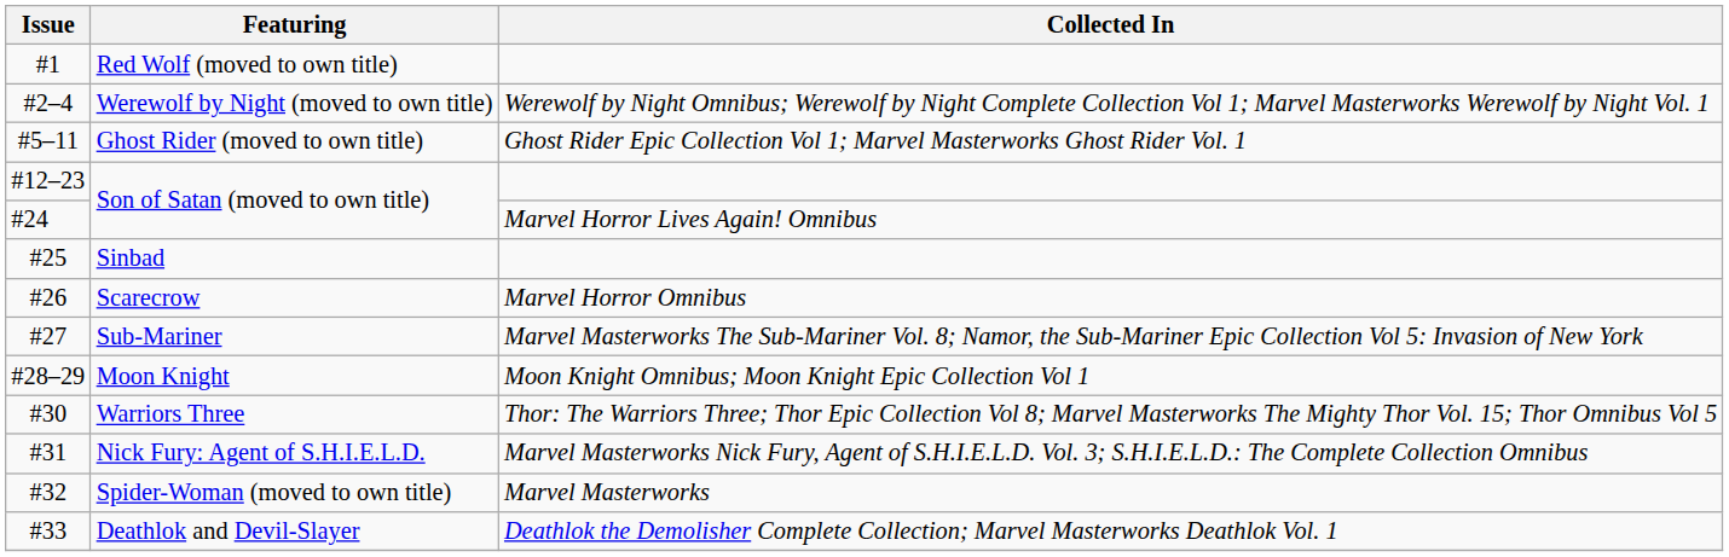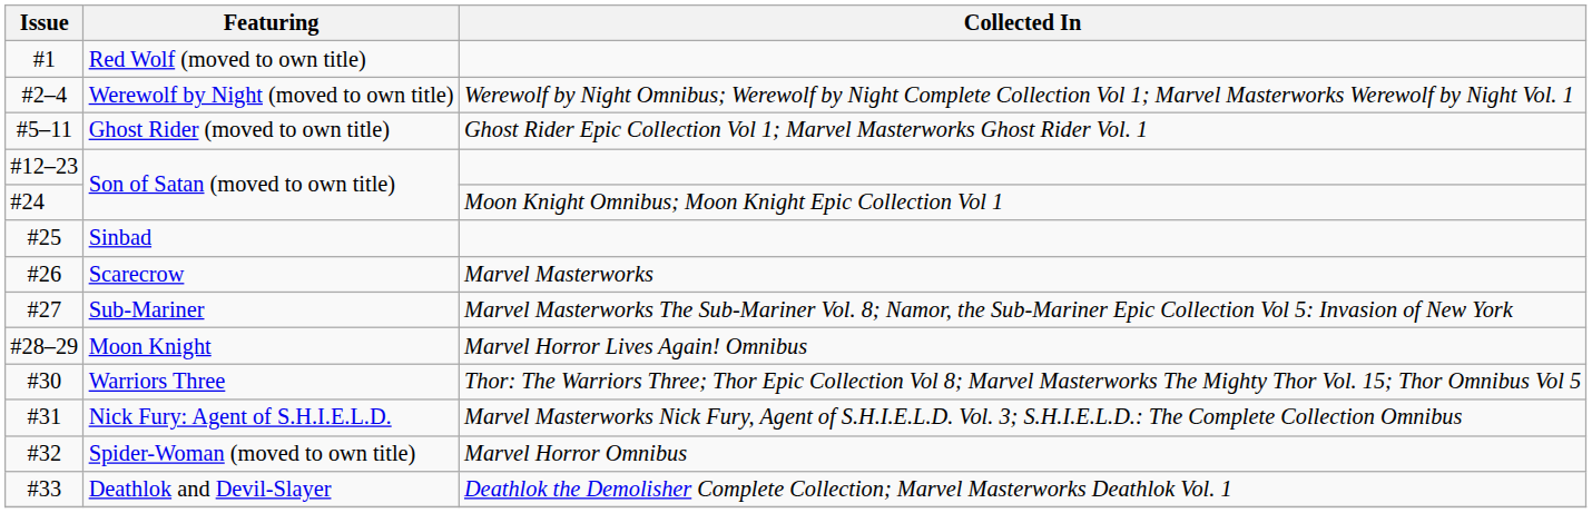#24 / Son of Satan (moved to own title) | Collected In: Marvel Horror Lives Again! Omnibus -> Moon Knight Omnibus; Moon Knight Epic Collection Vol 1
Scarecrow | Collected In: Marvel Horror Omnibus -> Marvel Masterworks
Moon Knight | Collected In: Moon Knight Omnibus; Moon Knight Epic Collection Vol 1 -> Marvel Horror Lives Again! Omnibus
Spider-Woman (moved to own title) | Collected In: Marvel Masterworks -> Marvel Horror Omnibus
